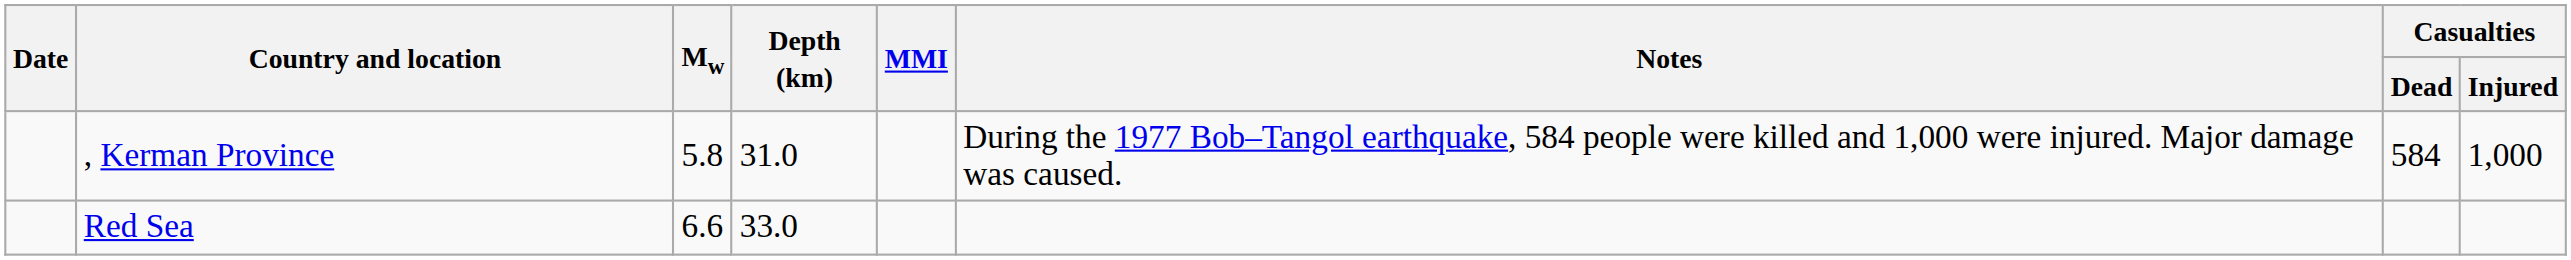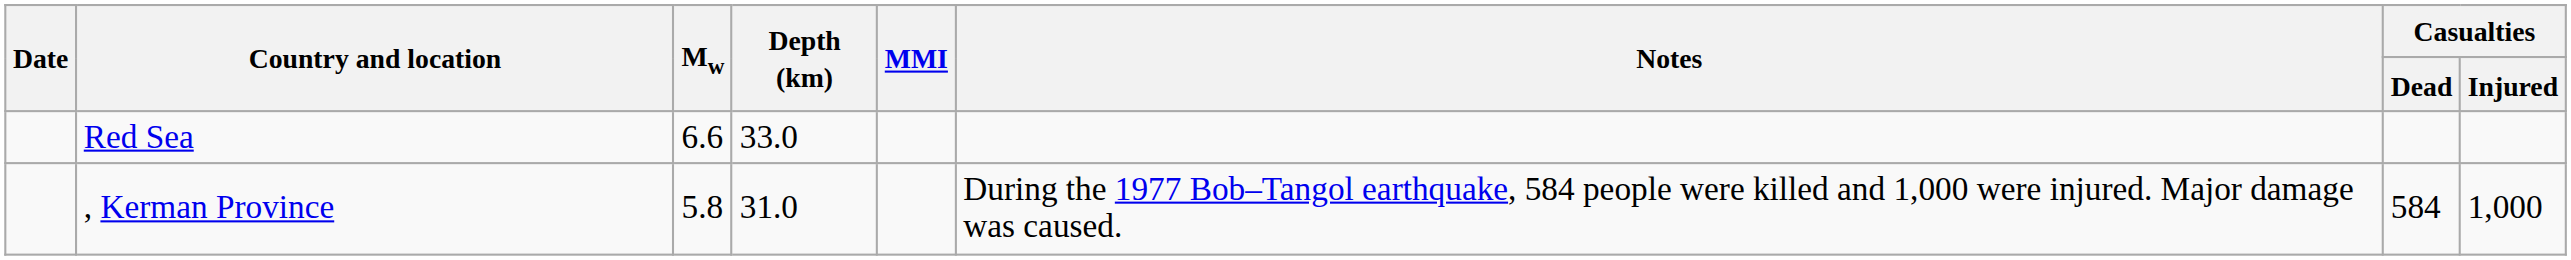rows swapped: , Kerman Province <-> Red Sea
